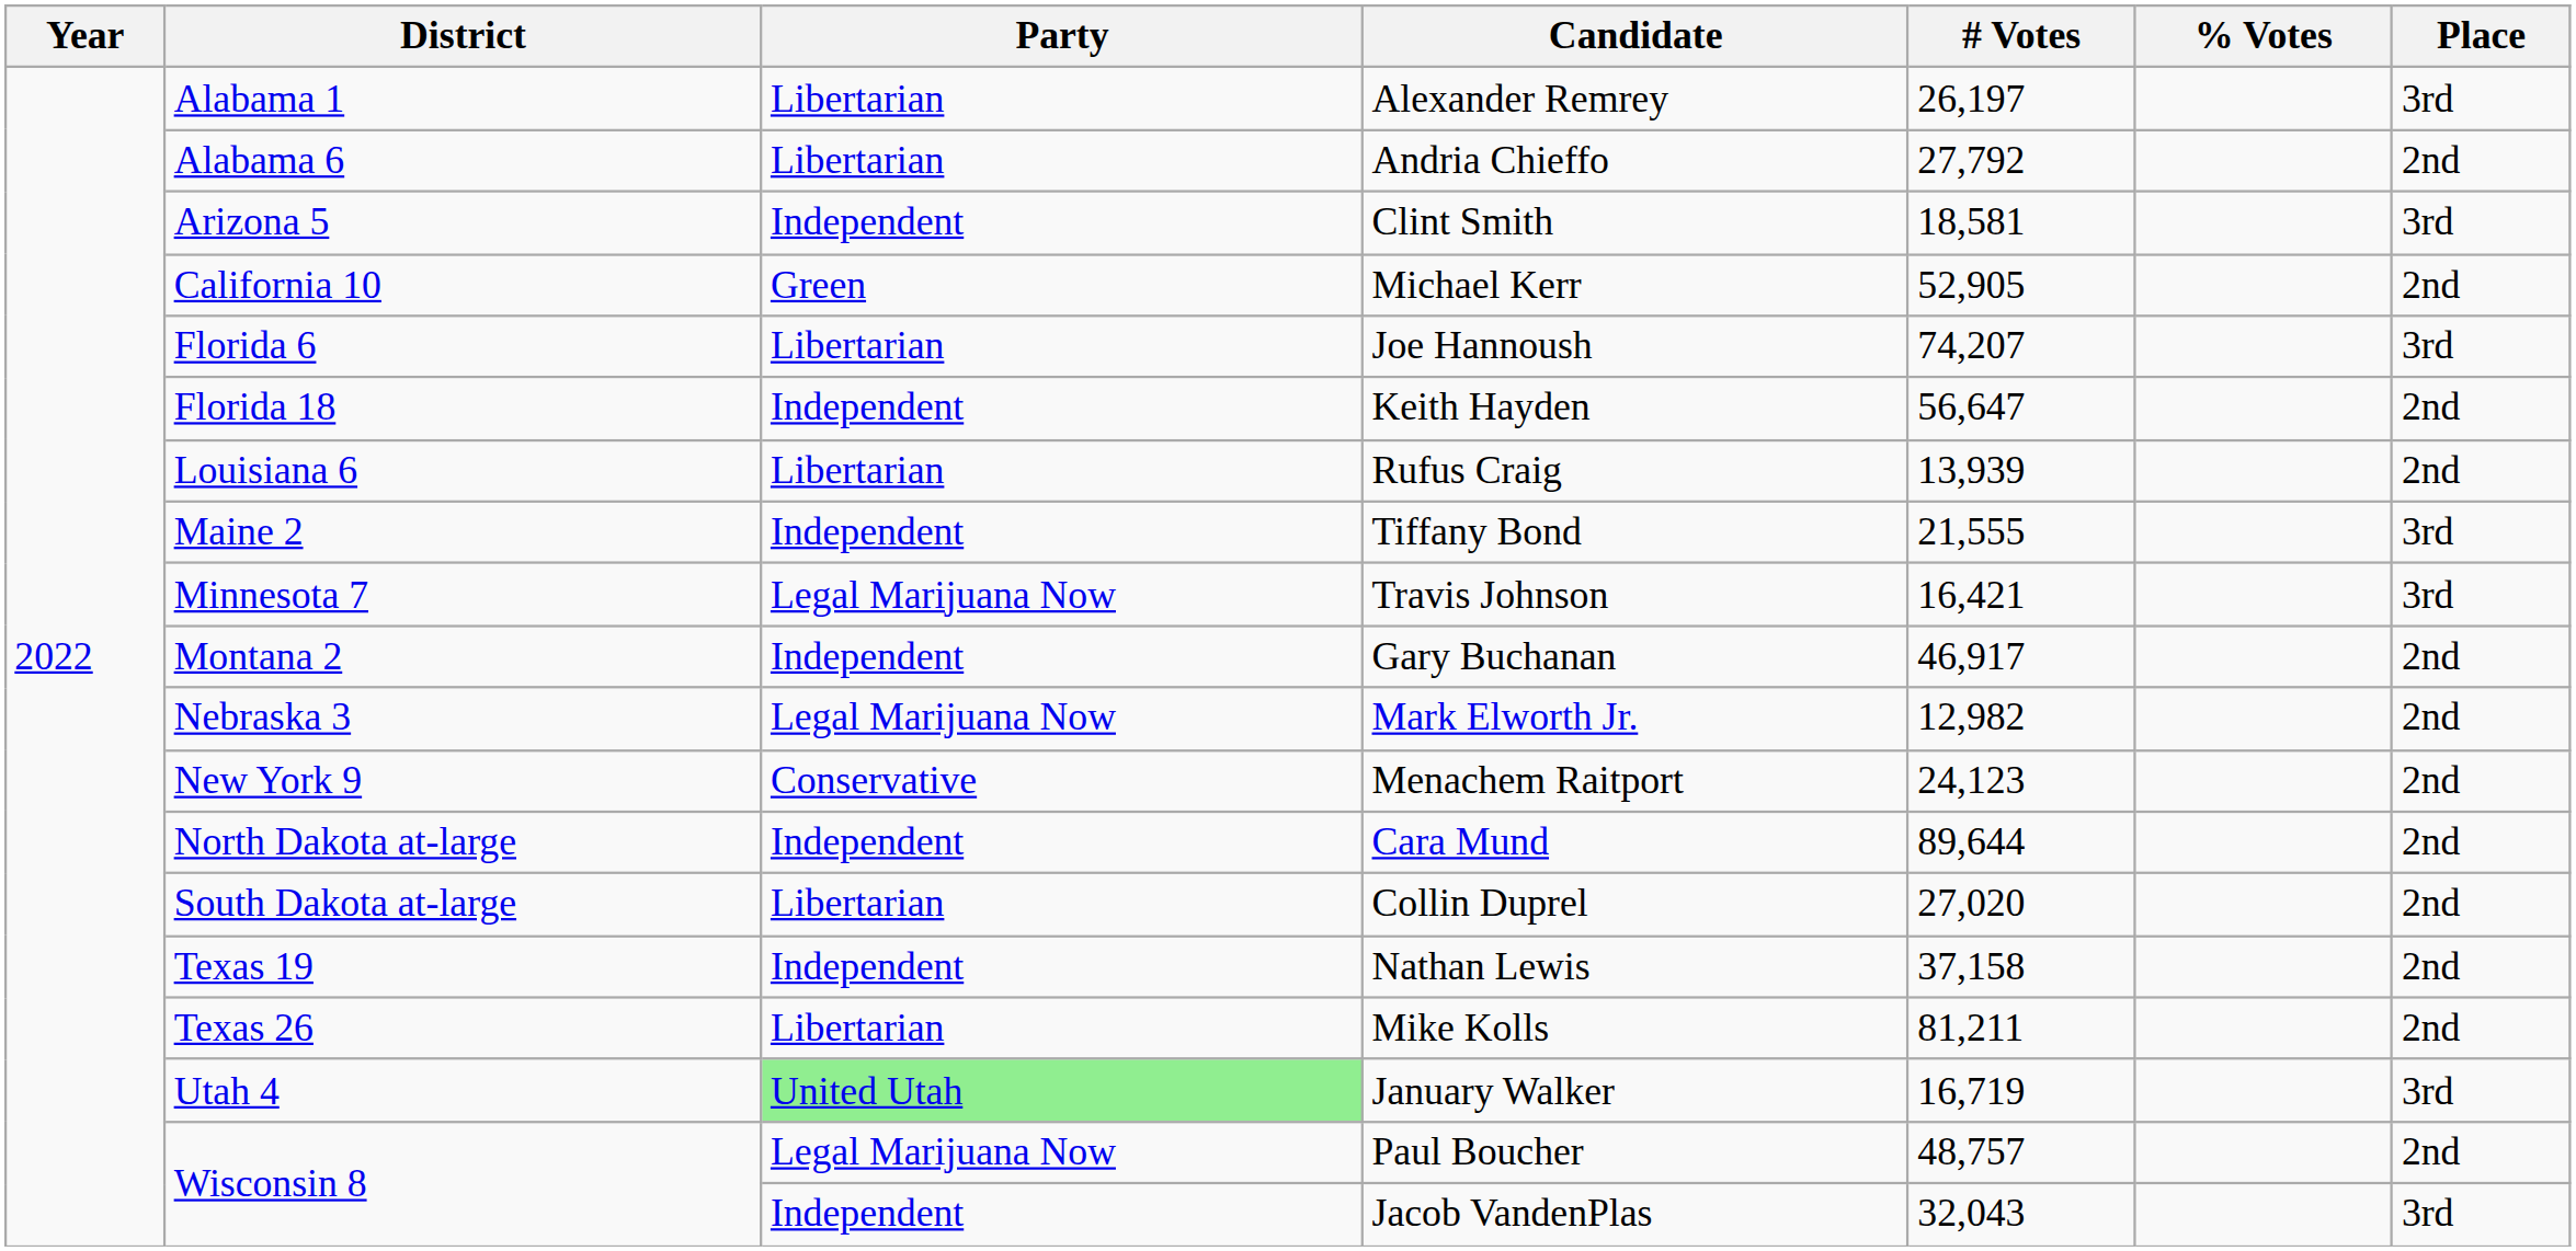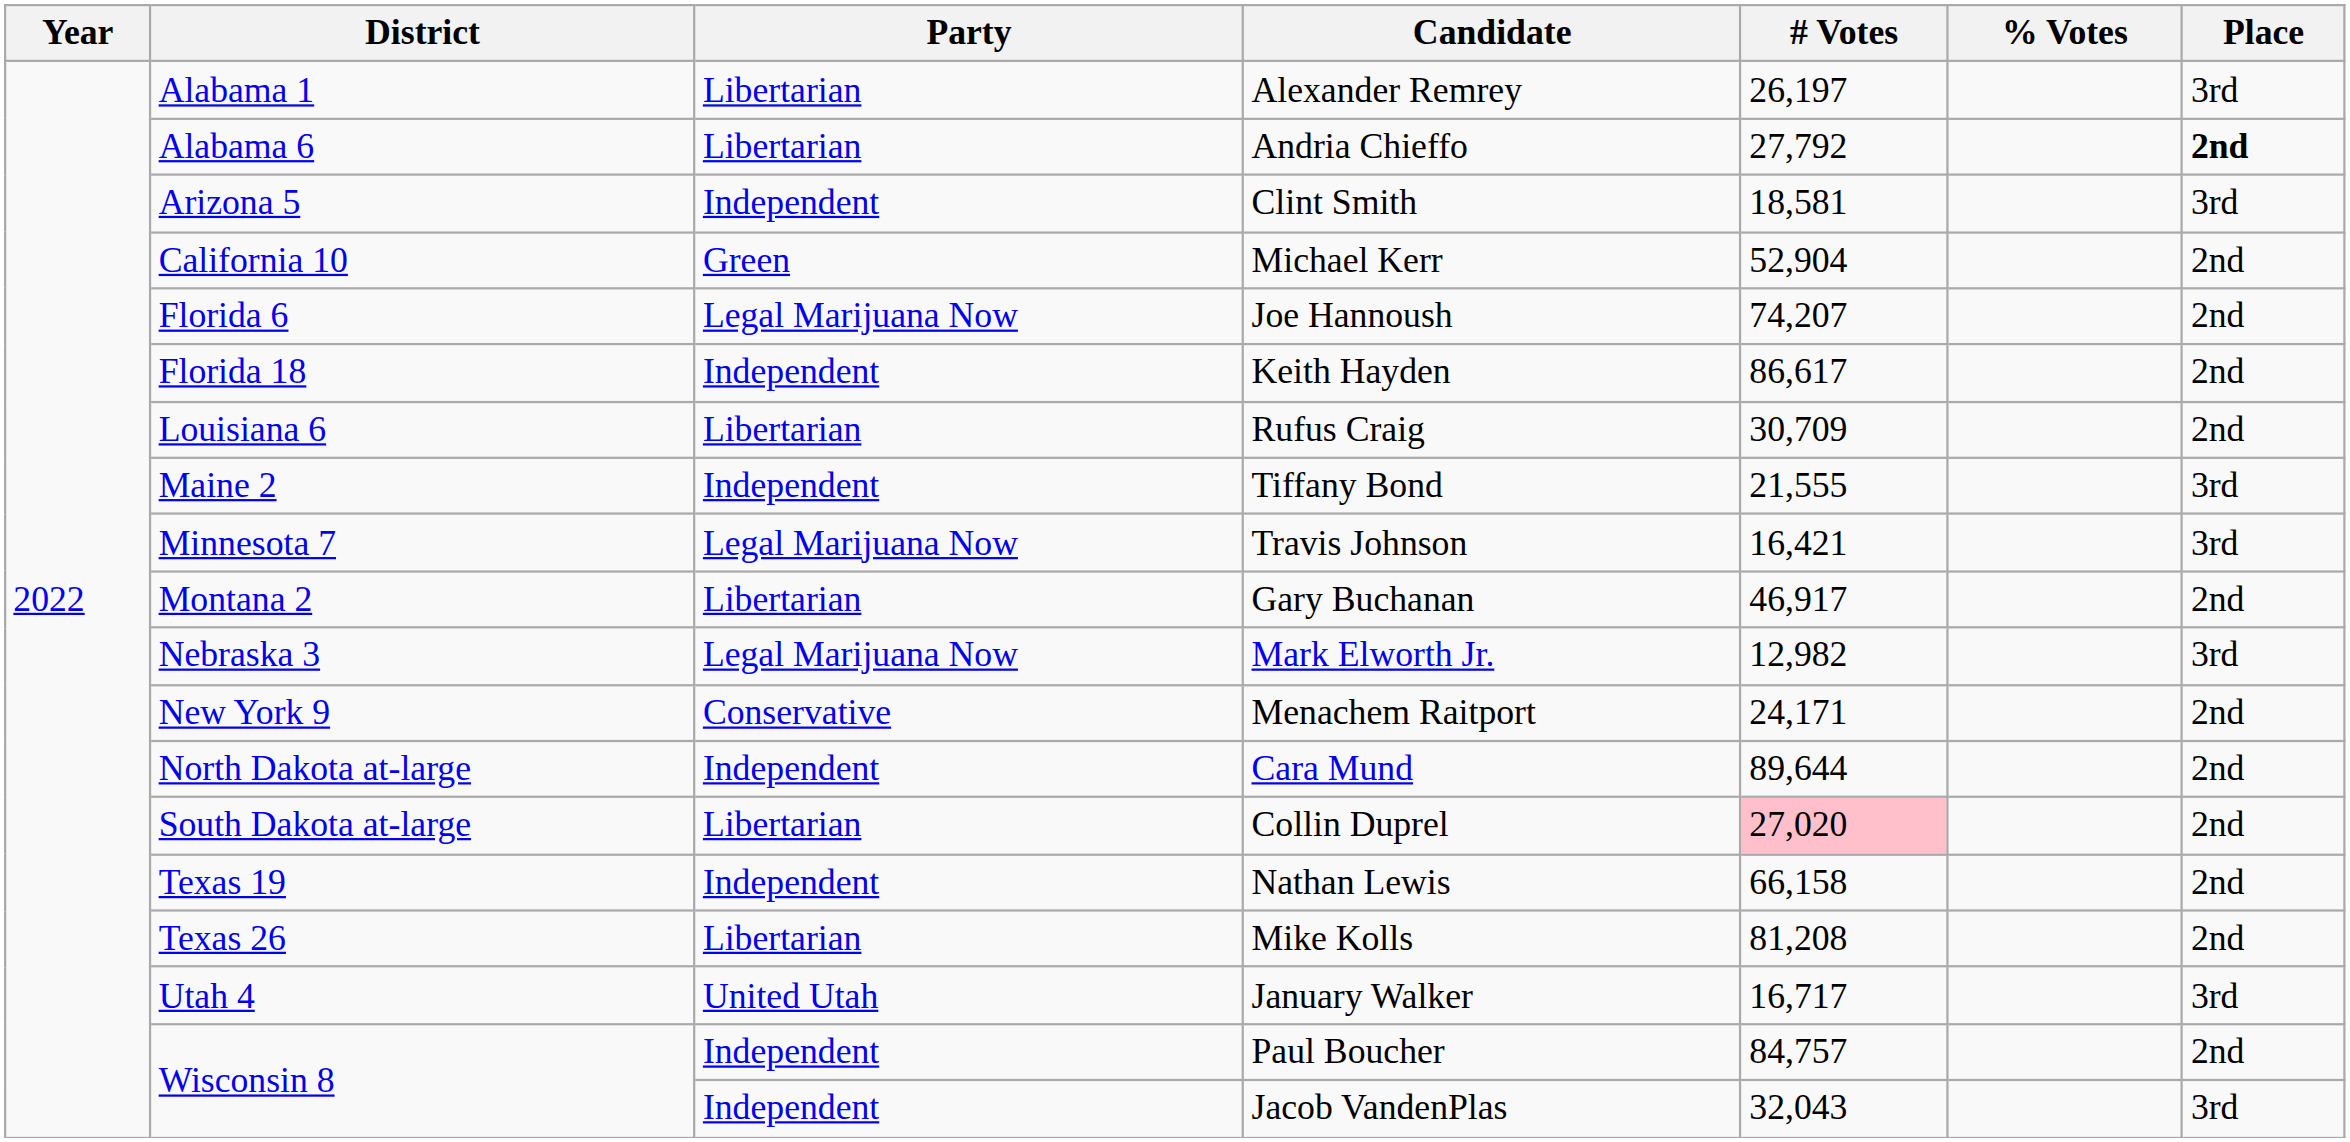Andria Chieffo | Place: normal -> bold
Michael Kerr | # Votes: 52,905 -> 52,904
Joe Hannoush | Party: Libertarian -> Legal Marijuana Now
Joe Hannoush | Place: 3rd -> 2nd
Keith Hayden | # Votes: 56,647 -> 86,617
Rufus Craig | # Votes: 13,939 -> 30,709
Gary Buchanan | Party: Independent -> Libertarian
Mark Elworth Jr. | Place: 2nd -> 3rd
Menachem Raitport | # Votes: 24,123 -> 24,171
Collin Duprel | # Votes: no background -> pink background
Nathan Lewis | # Votes: 37,158 -> 66,158
Mike Kolls | # Votes: 81,211 -> 81,208
January Walker | Party: lightgreen background -> no background
January Walker | # Votes: 16,719 -> 16,717
Paul Boucher | Party: Legal Marijuana Now -> Independent
Paul Boucher | # Votes: 48,757 -> 84,757
